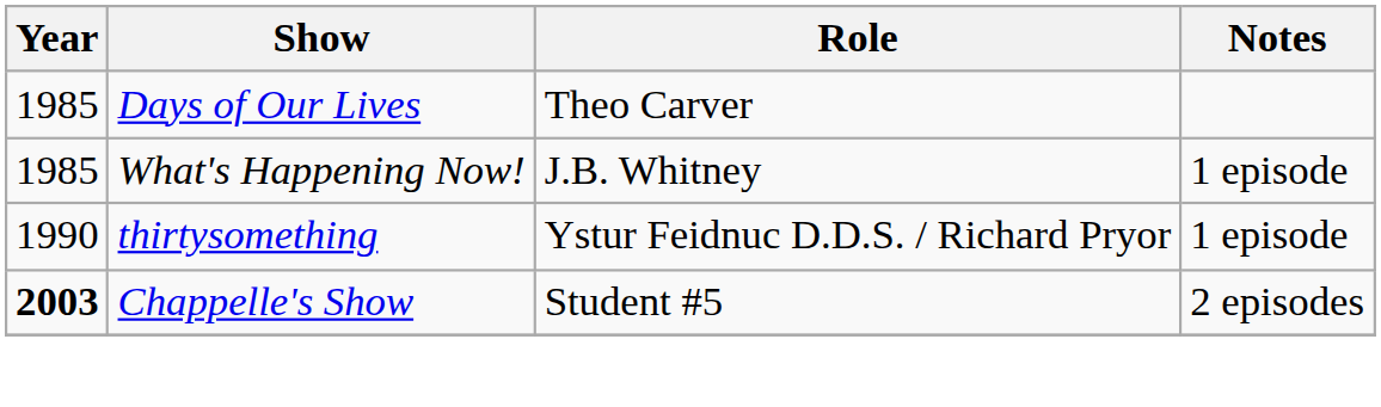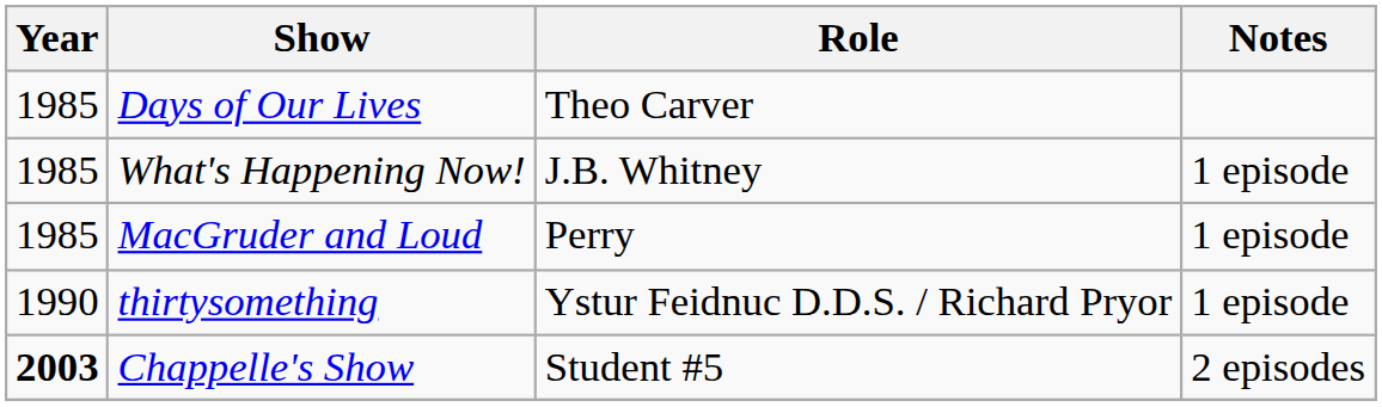+ row: 1985 | MacGruder and Loud | Perry | 1 episode
